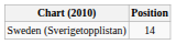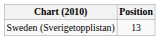Sweden (Sverigetopplistan) | Position: 14 -> 13
